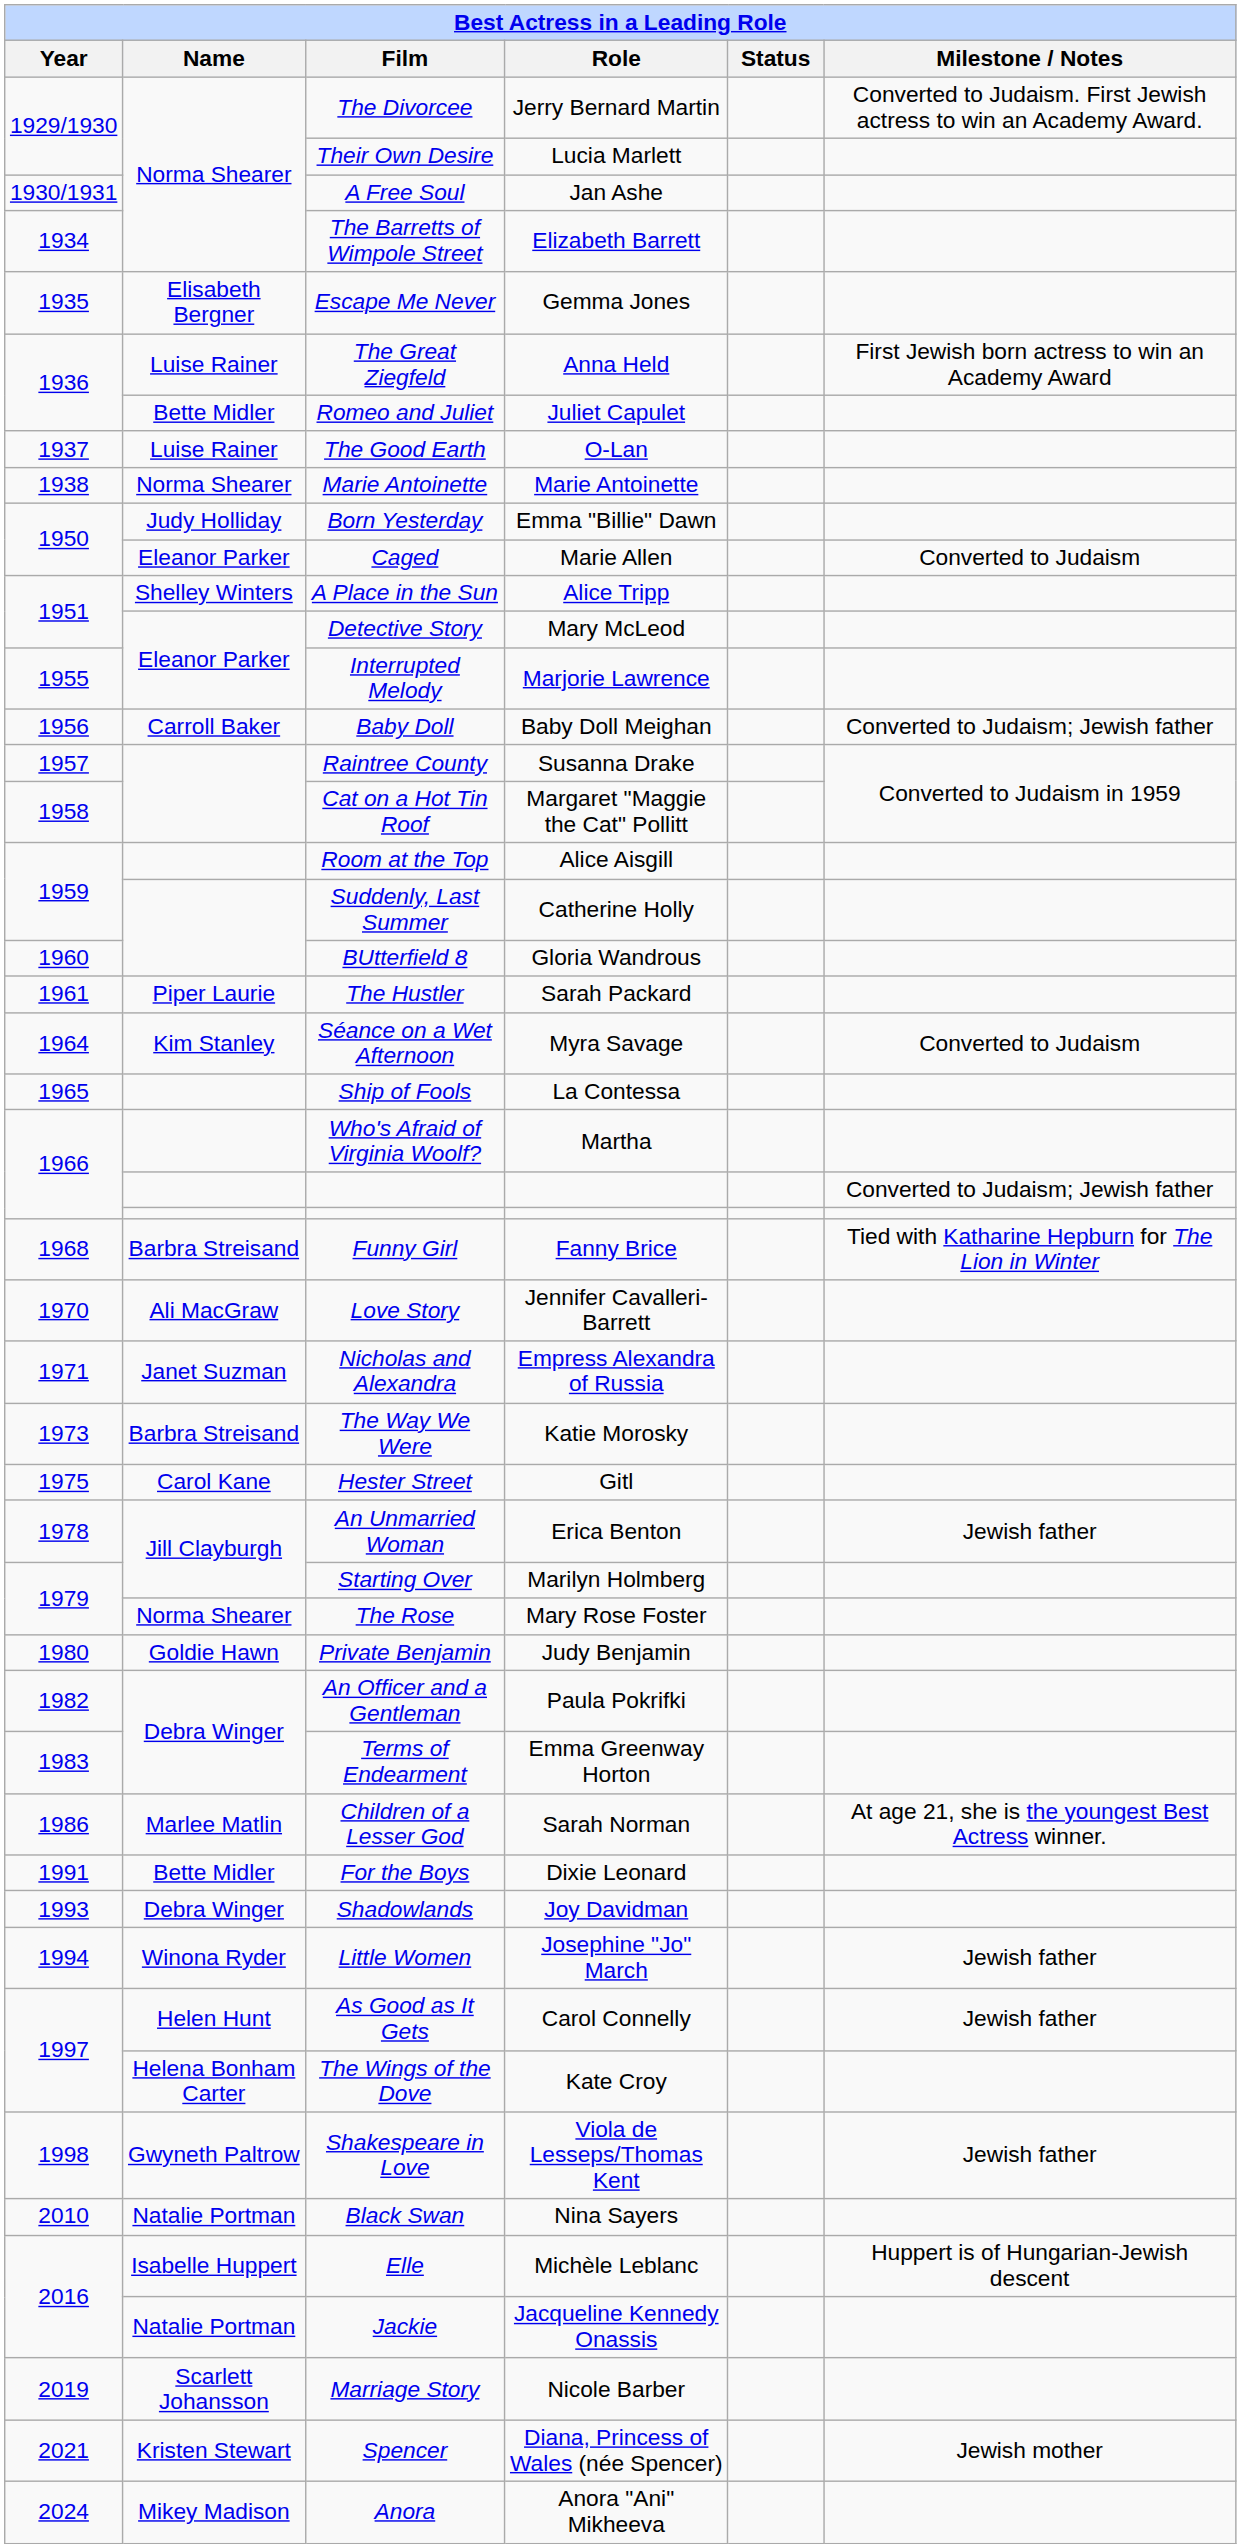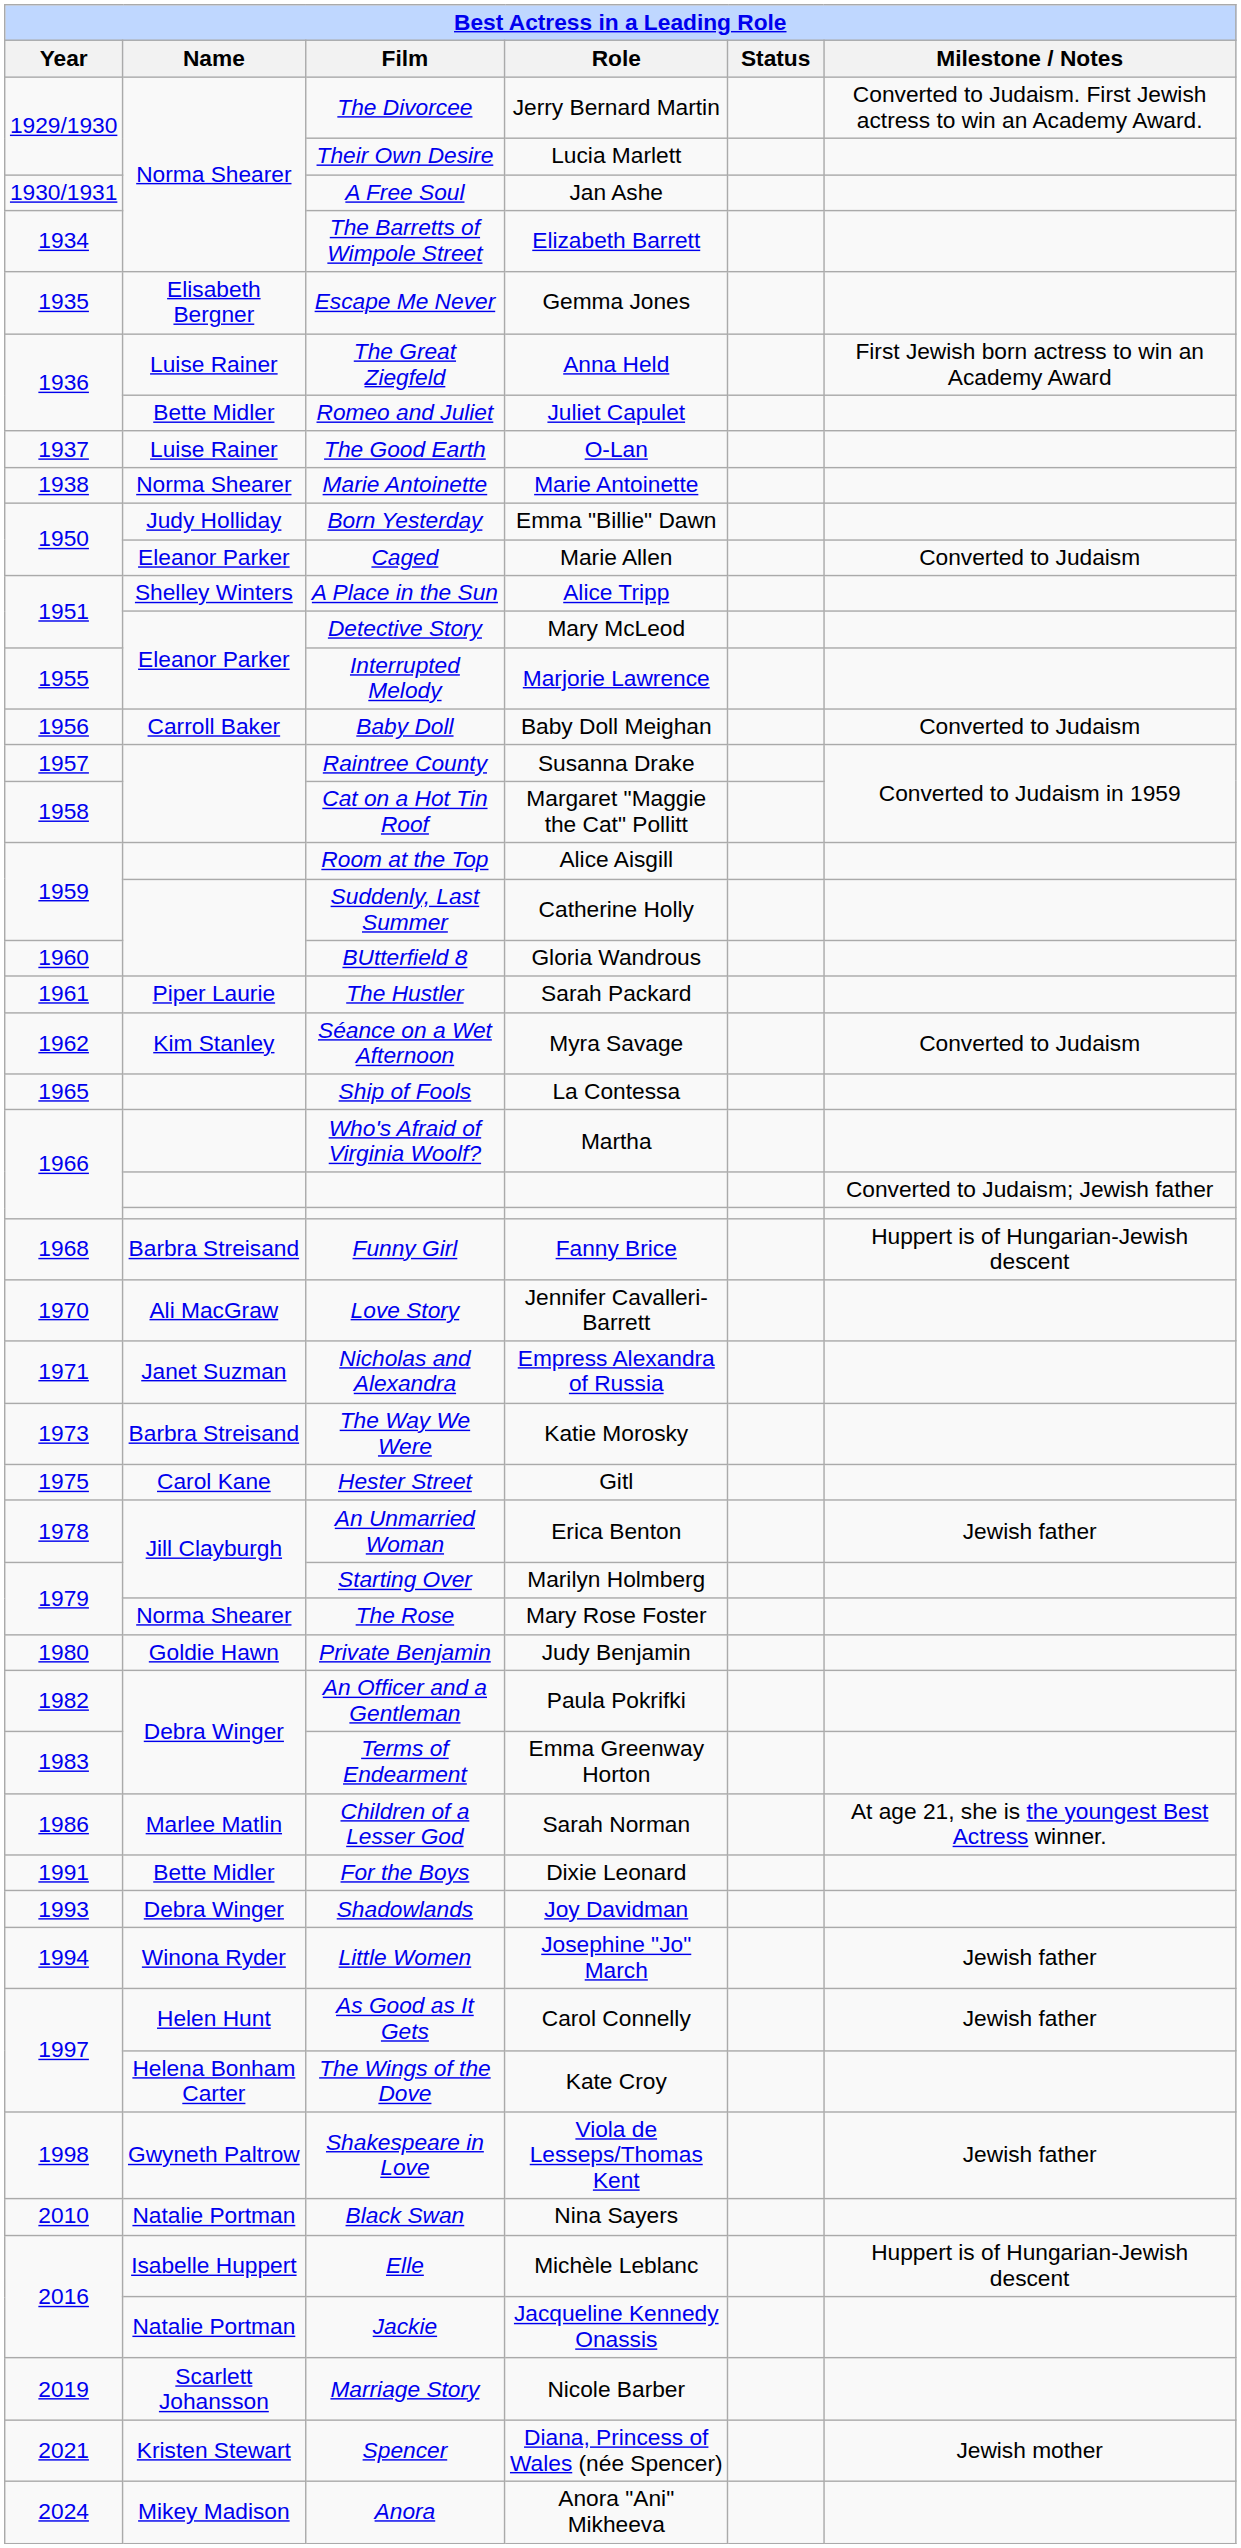Baby Doll | Milestone / Notes: Converted to Judaism; Jewish father -> Converted to Judaism
Séance on a Wet Afternoon | Year: 1964 -> 1962
Funny Girl | Milestone / Notes: Tied with Katharine Hepburn for The Lion in Winter -> Huppert is of Hungarian-Jewish descent
